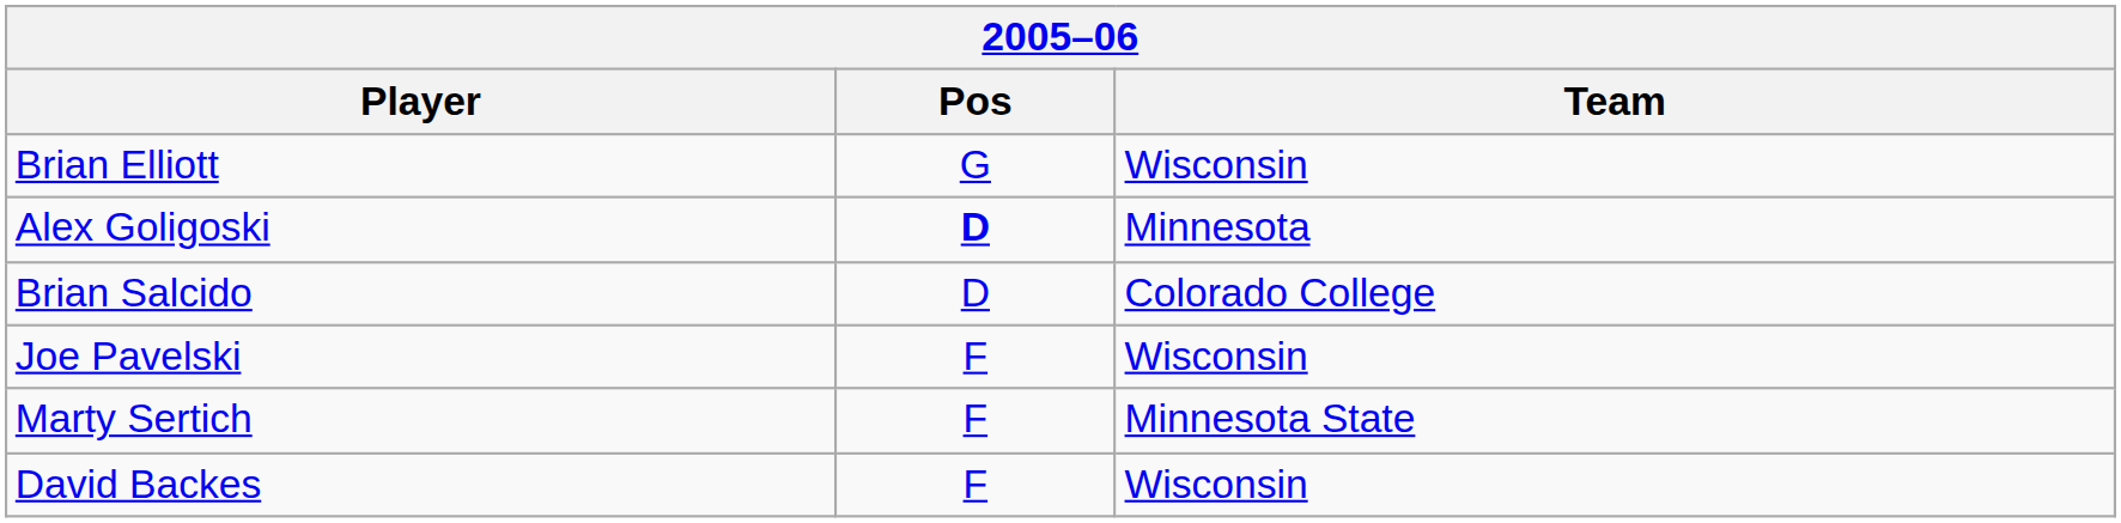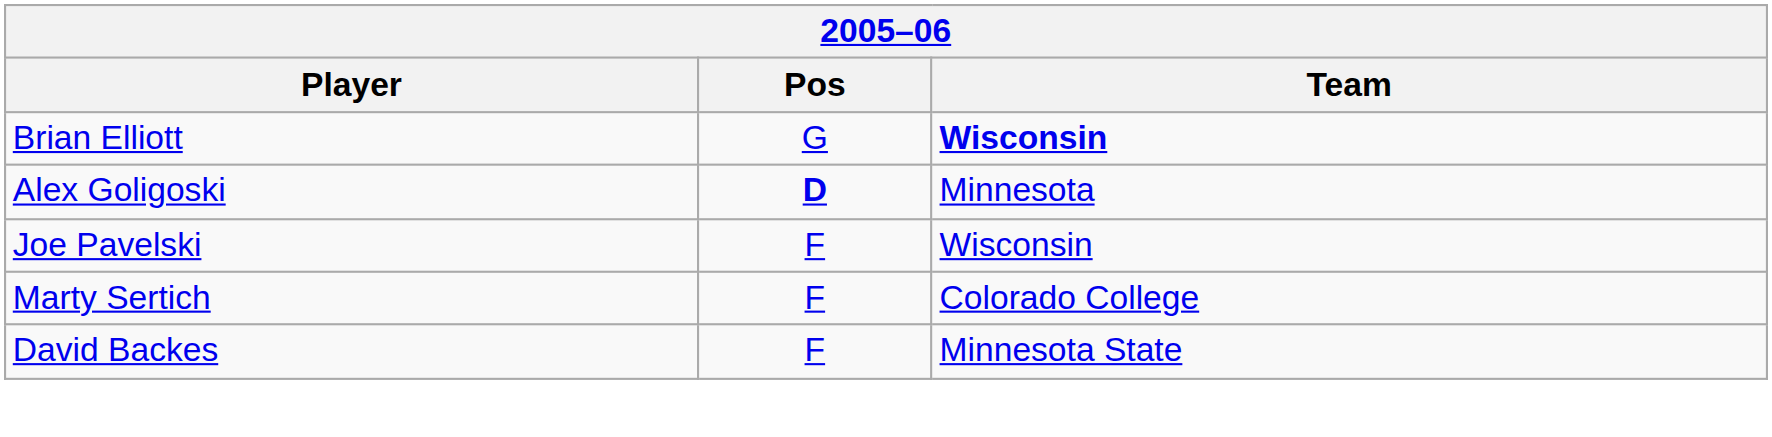Brian Elliott | Team: normal -> bold
- row: Brian Salcido | D | Colorado College
Marty Sertich | Team: Minnesota State -> Colorado College
David Backes | Team: Wisconsin -> Minnesota State
